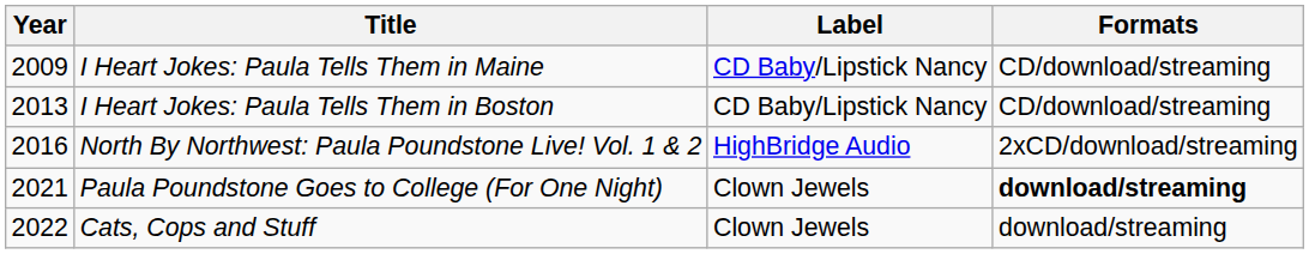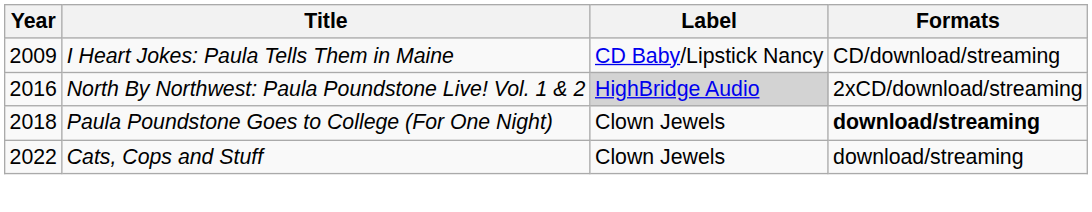- row: 2013 | I Heart Jokes: Paula Tells Them in Boston | CD Baby/Lipstick Nancy | CD/download/streaming
North By Northwest: Paula Poundstone Live! Vol. 1 & 2 | Label: no background -> lightgrey background
Paula Poundstone Goes to College (For One Night) | Year: 2021 -> 2018
